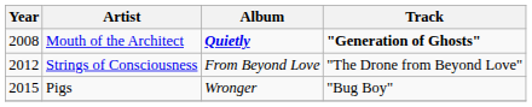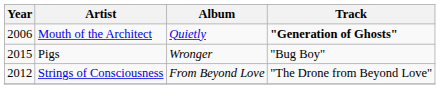Mouth of the Architect | Year: 2008 -> 2006
Mouth of the Architect | Album: bold -> normal
rows swapped: Strings of Consciousness <-> Pigs
